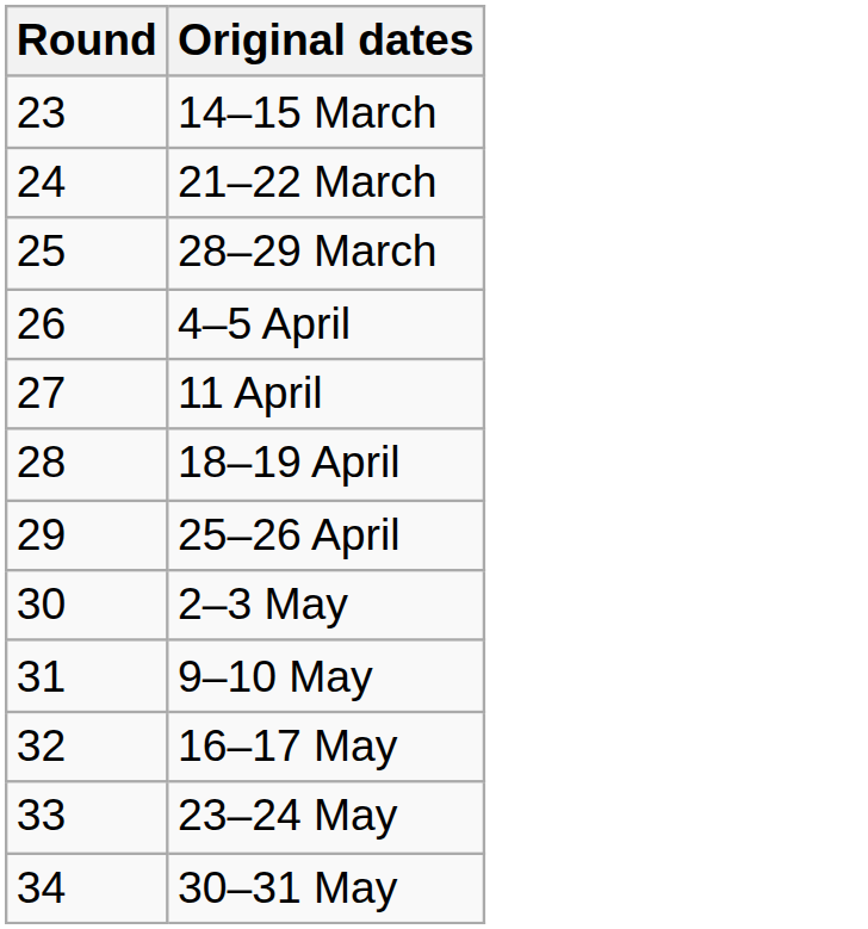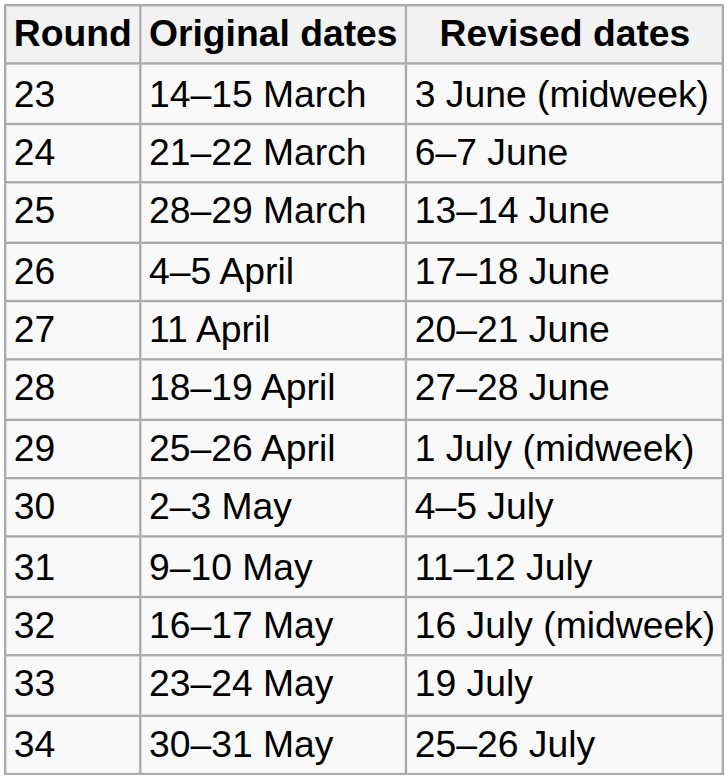+ column: Revised dates | 3 June (midweek) | 6–7 June | 13–14 June | 17–18 June | 20–21 June | 27–28 June | 1 July (midweek) | 4–5 July | 11–12 July | 16 July (midweek) | 19 July | 25–26 July
